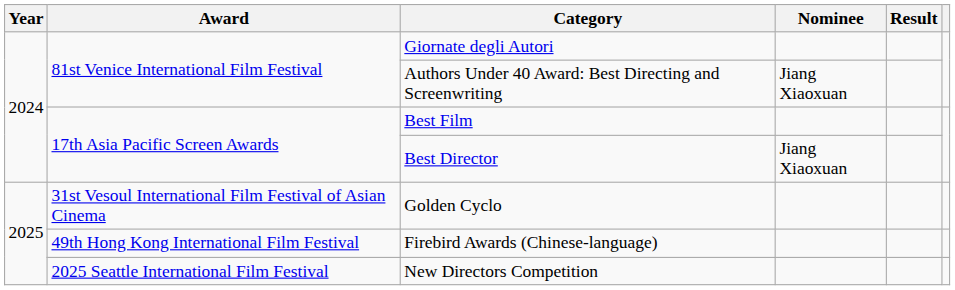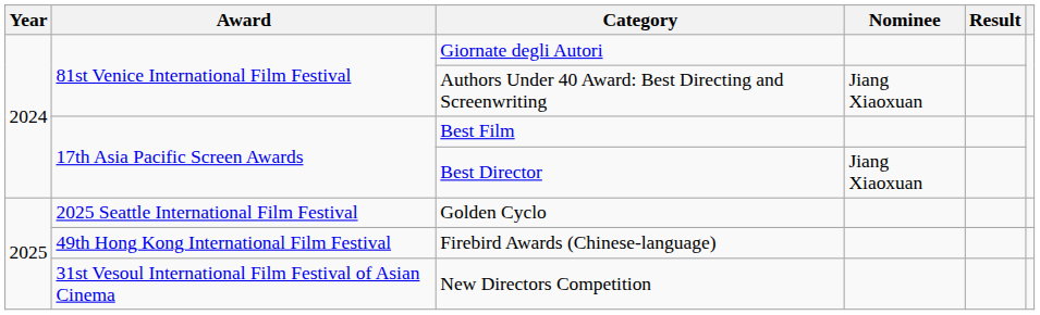Golden Cyclo | Award: 31st Vesoul International Film Festival of Asian Cinema -> 2025 Seattle International Film Festival
New Directors Competition | Award: 2025 Seattle International Film Festival -> 31st Vesoul International Film Festival of Asian Cinema
